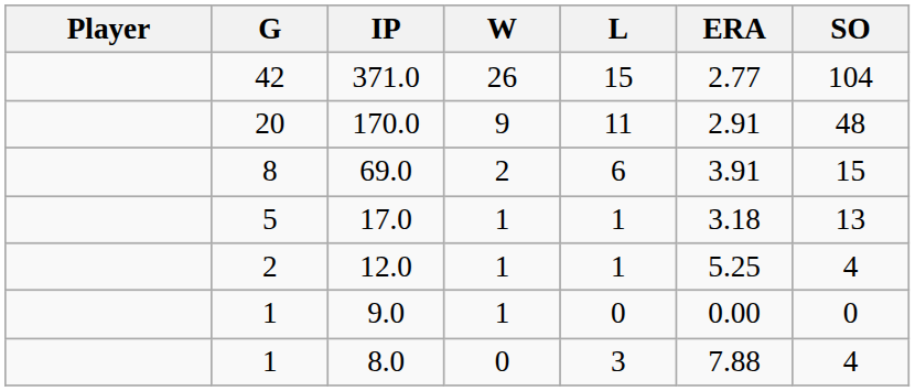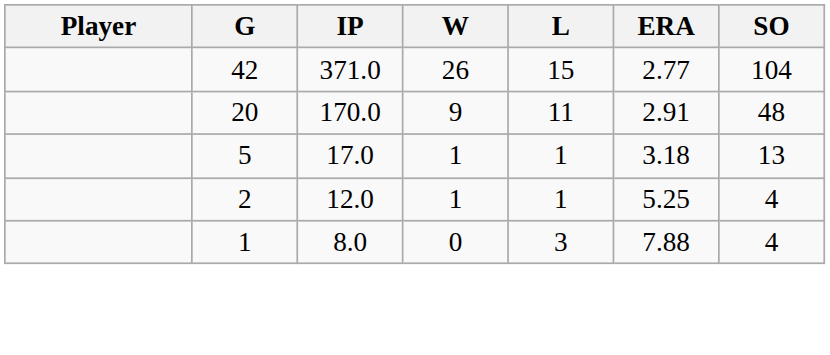- row: 8 | 69.0 | 2 | 6 | 3.91 | 15
- row: 1 | 9.0 | 1 | 0 | 0.00 | 0
